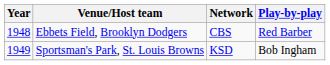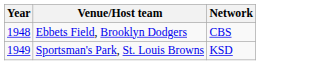- column: Play-by-play | Red Barber | Bob Ingham
